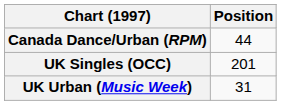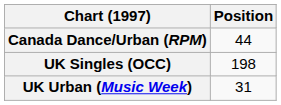UK Singles (OCC) | Position: 201 -> 198
